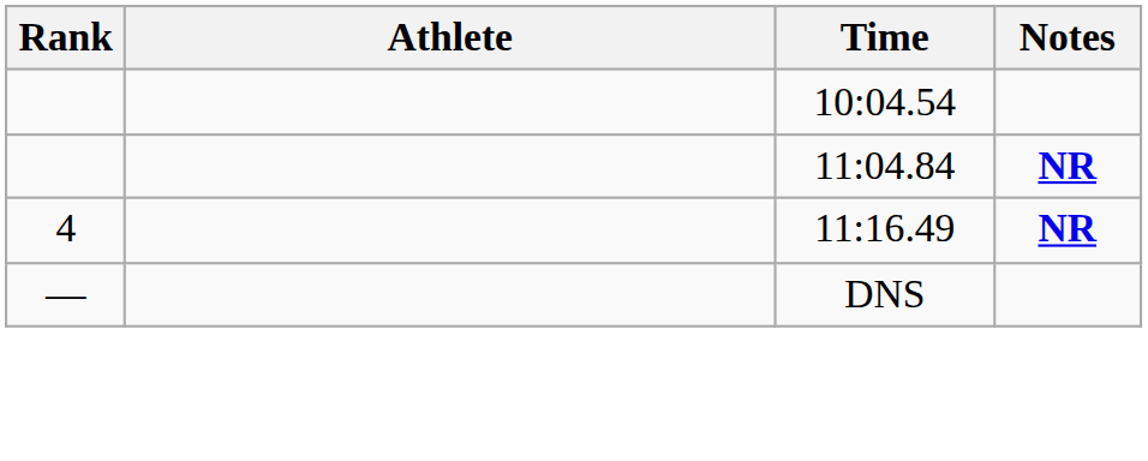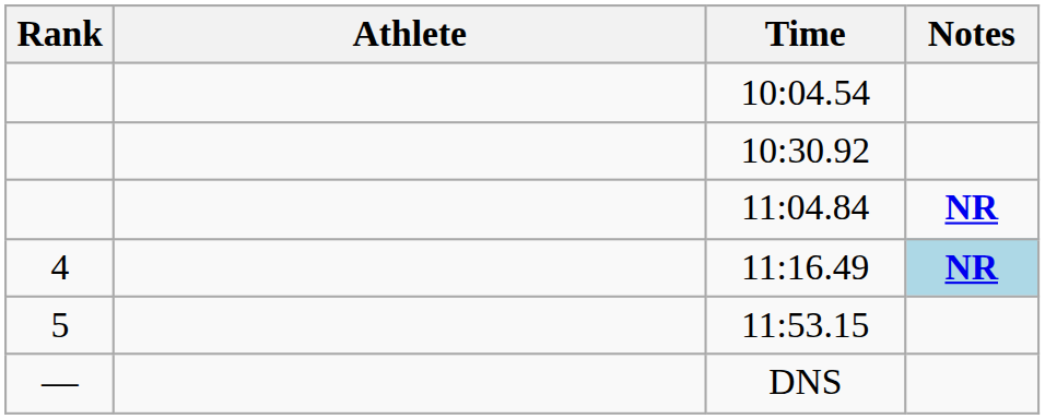+ row: 10:30.92
11:16.49 | Notes: no background -> lightblue background
+ row: 5 | 11:53.15
